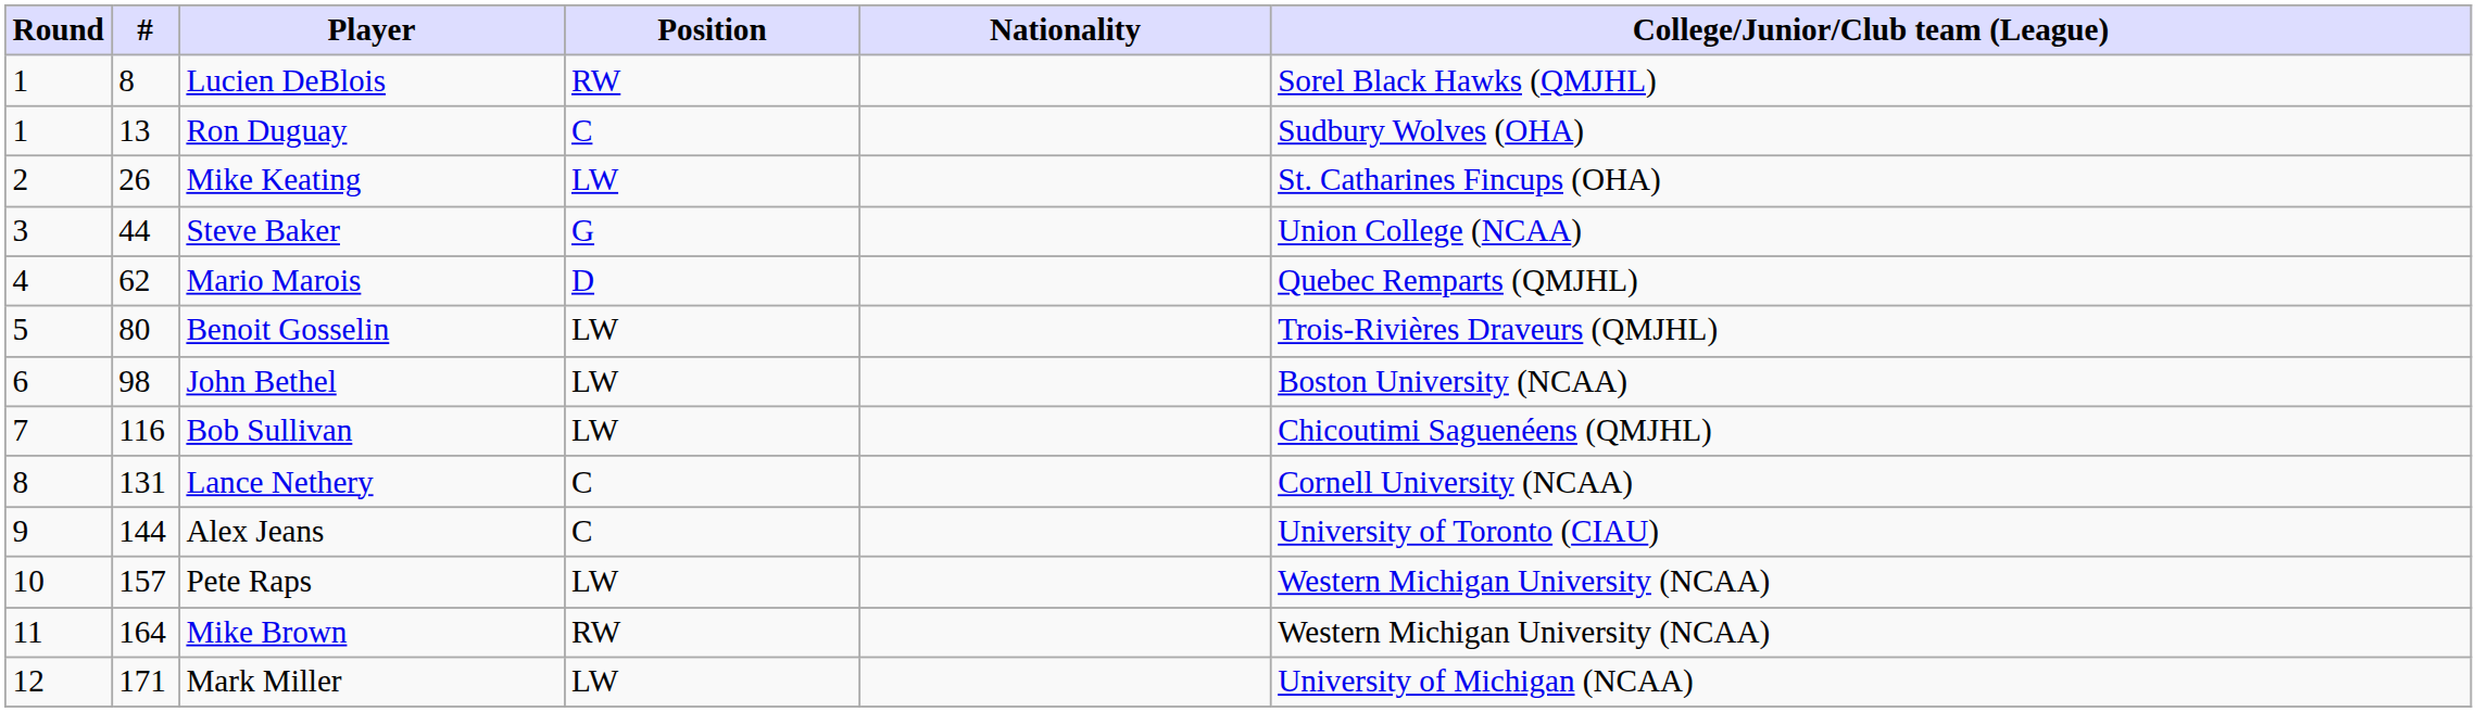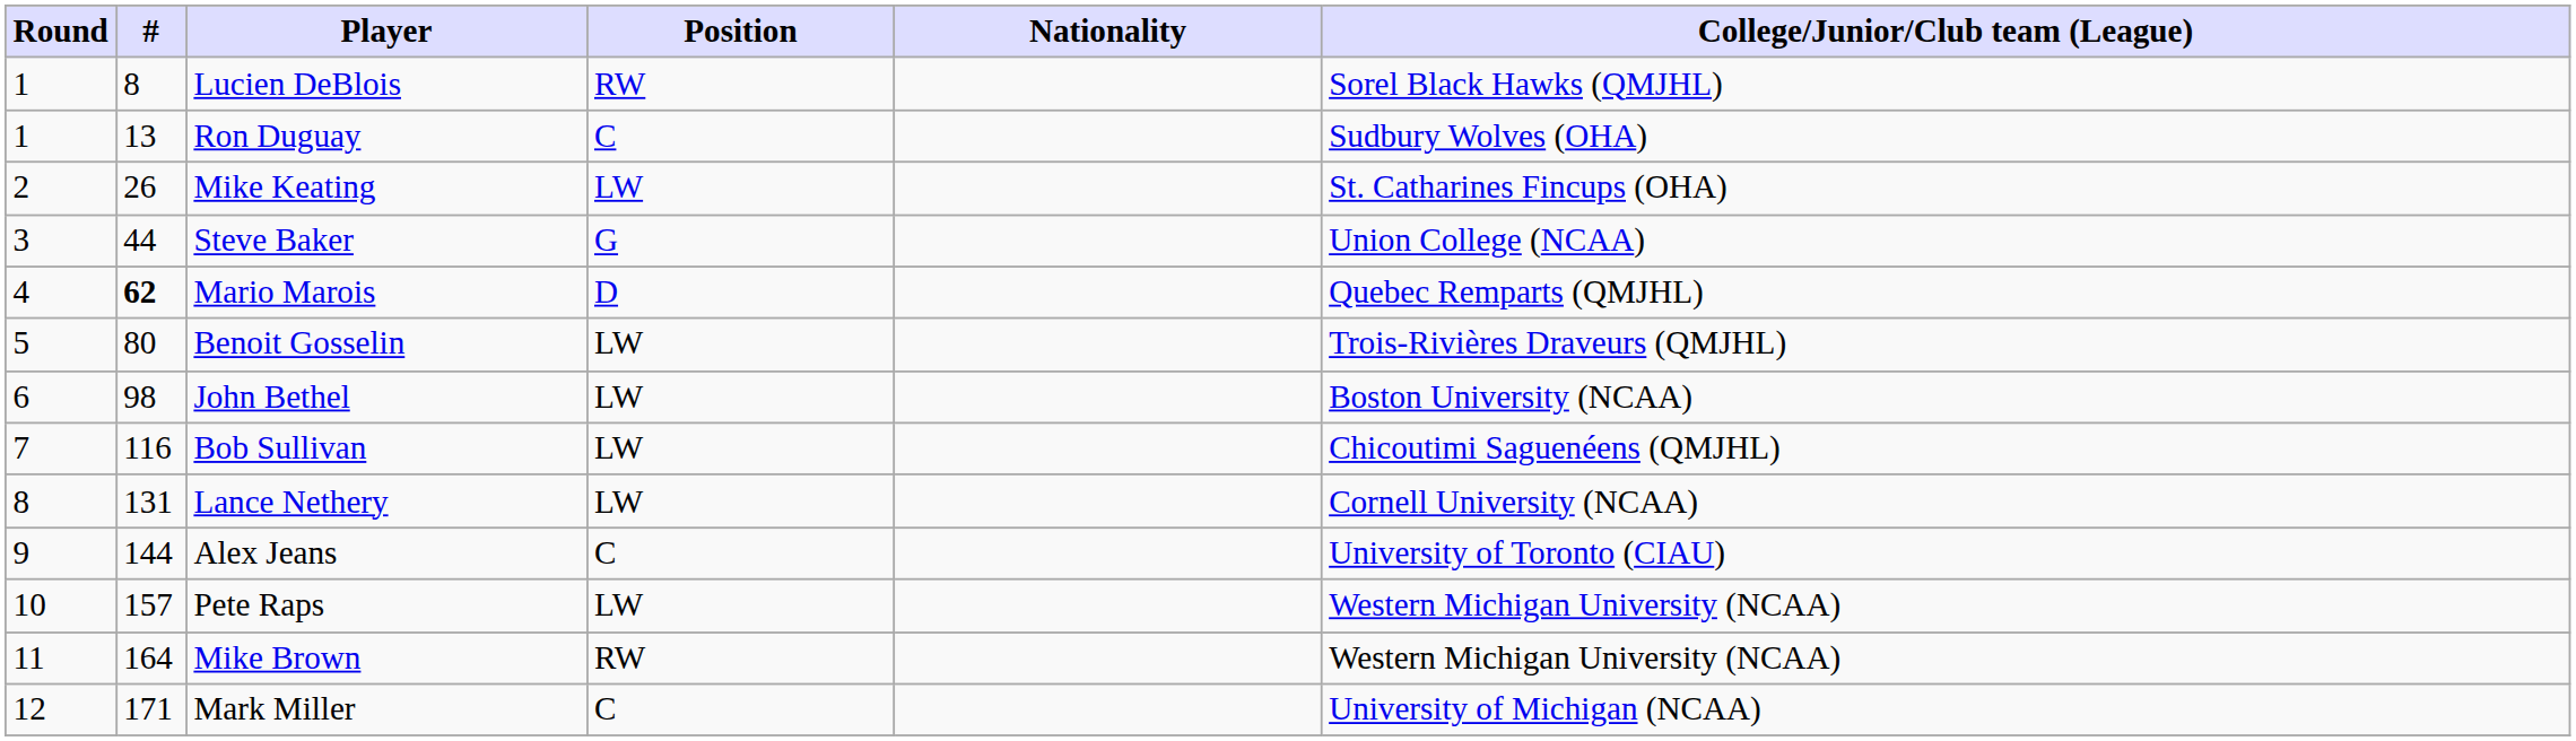Mario Marois | #: normal -> bold
Lance Nethery | Position: C -> LW
Mark Miller | Position: LW -> C
